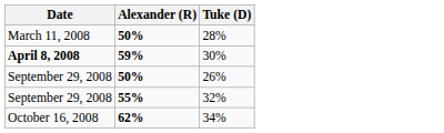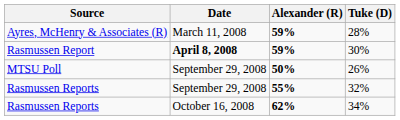+ column: Source | Ayres, McHenry & Associates (R) | Rasmussen Report | MTSU Poll | Rasmussen Reports | Rasmussen Reports
28% | Alexander (R): 50% -> 59%
